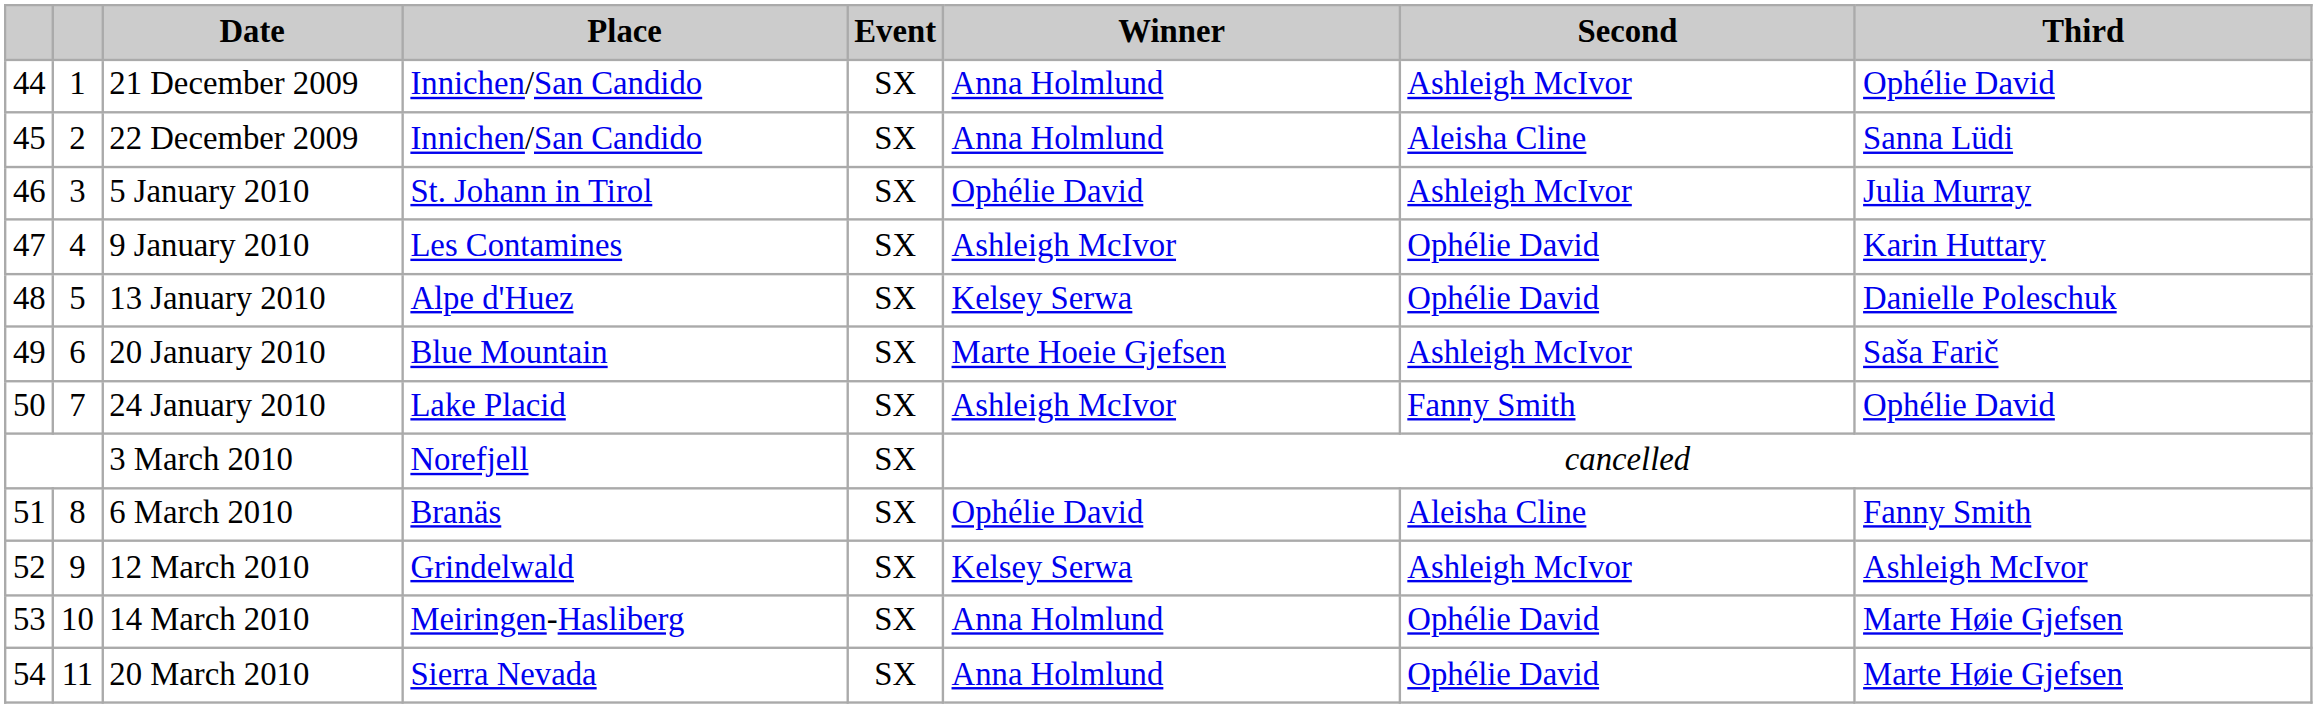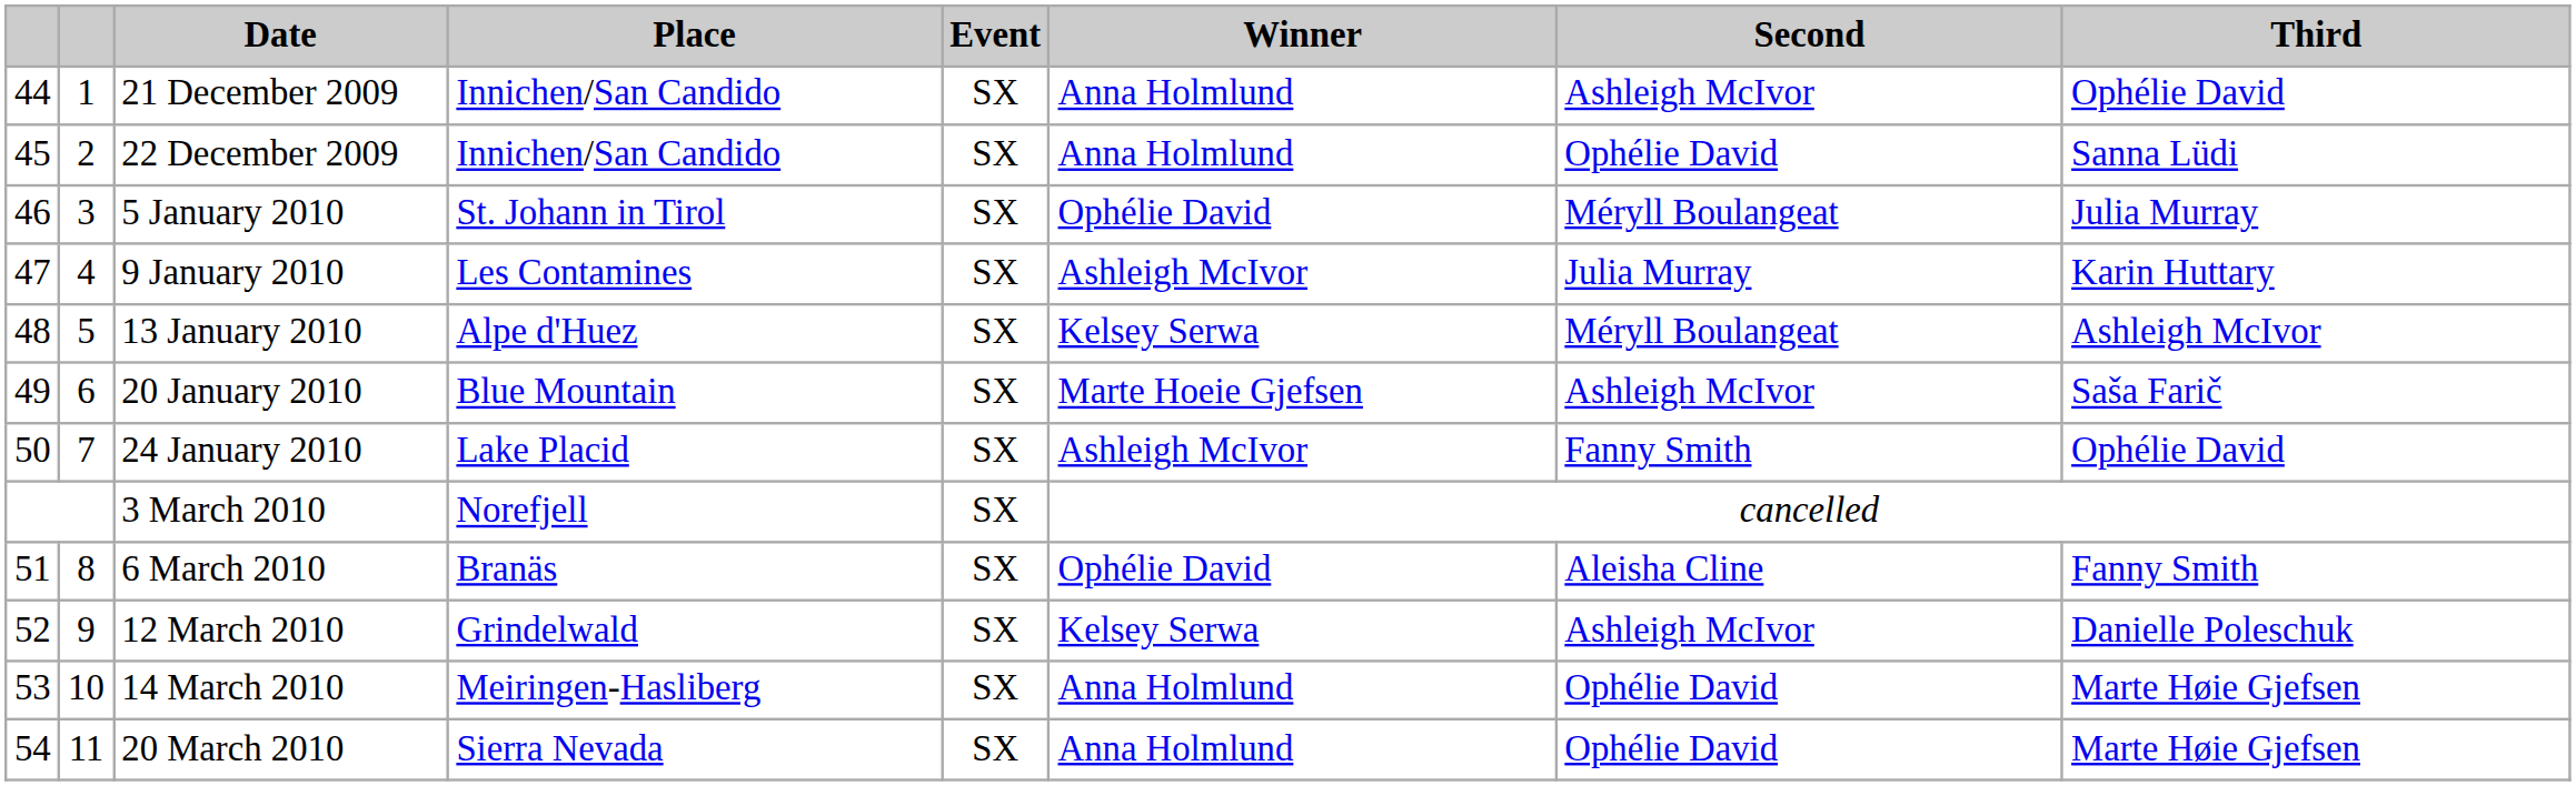22 December 2009 | Second: Aleisha Cline -> Ophélie David
5 January 2010 | Second: Ashleigh McIvor -> Méryll Boulangeat
9 January 2010 | Second: Ophélie David -> Julia Murray
13 January 2010 | Second: Ophélie David -> Méryll Boulangeat
13 January 2010 | Third: Danielle Poleschuk -> Ashleigh McIvor
12 March 2010 | Third: Ashleigh McIvor -> Danielle Poleschuk
